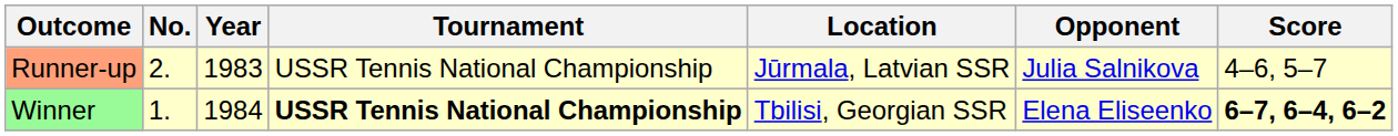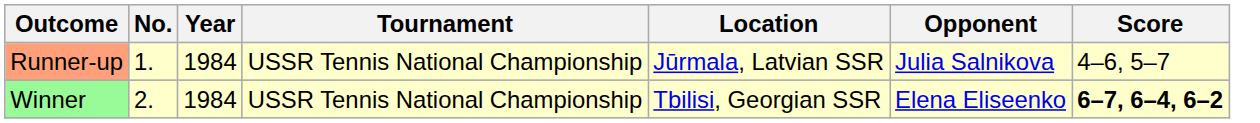Runner-up | No.: 2. -> 1.
Runner-up | Year: 1983 -> 1984
Winner | No.: 1. -> 2.
Winner | Tournament: bold -> normal
